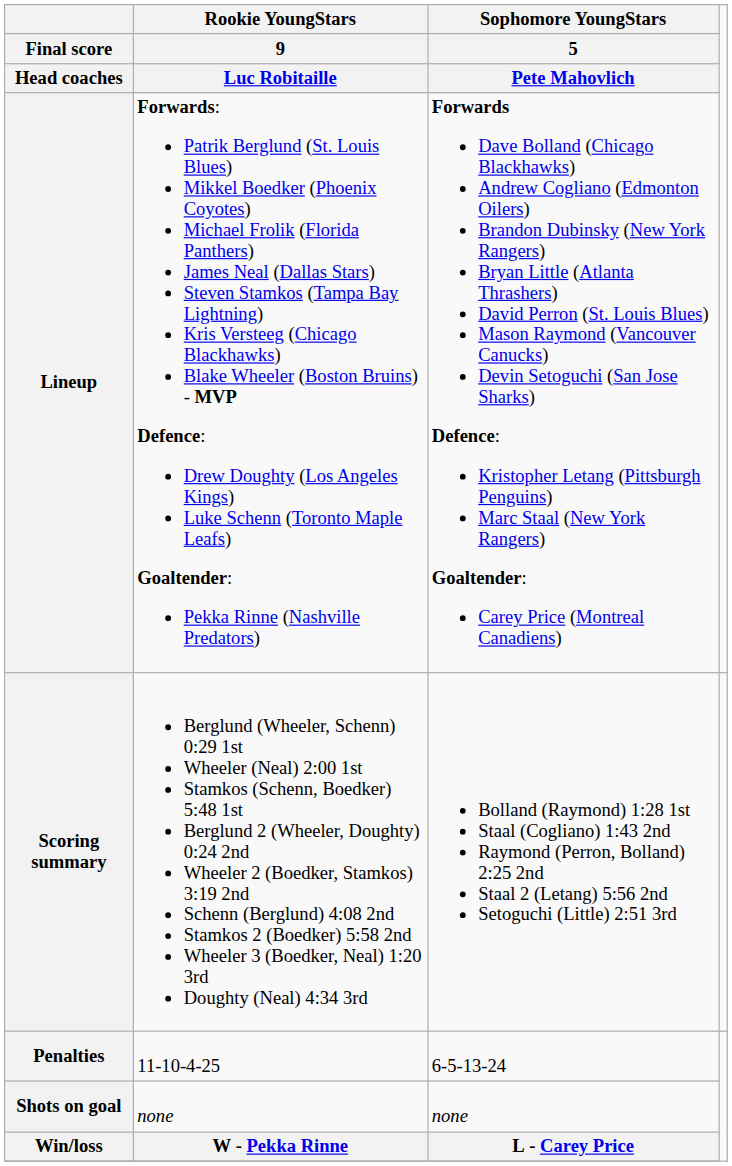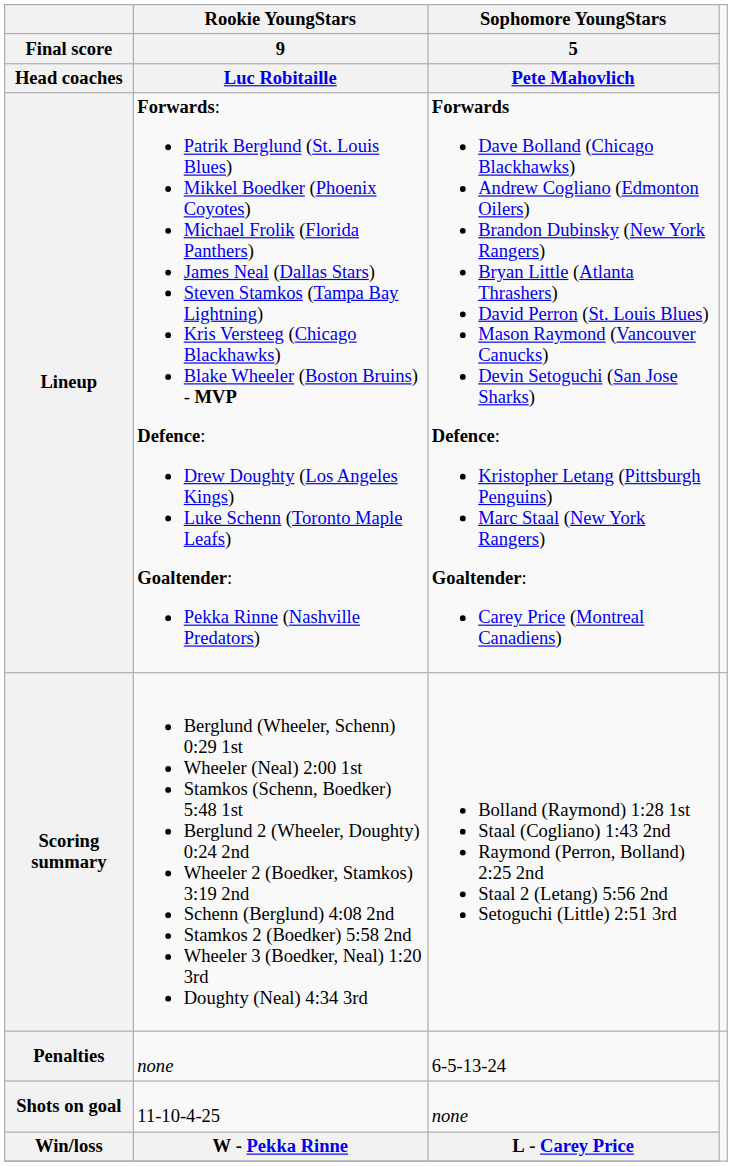Penalties | Rookie YoungStars / 9 / Luc Robitaille: 11-10-4-25 -> none
Shots on goal | Rookie YoungStars / 9 / Luc Robitaille: none -> 11-10-4-25
